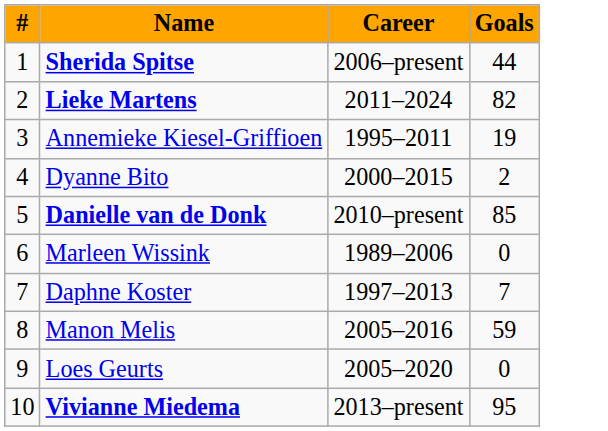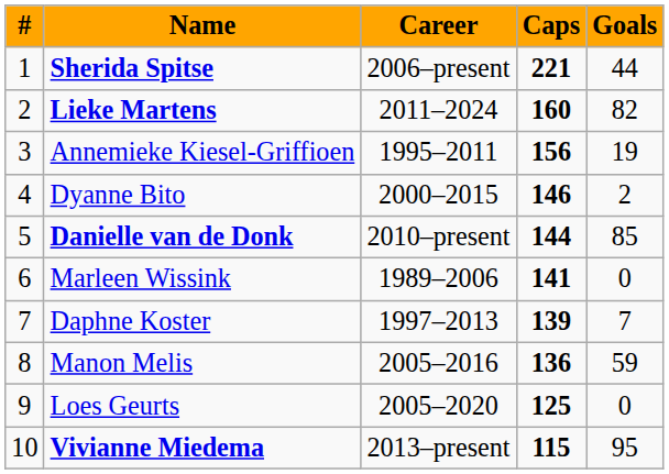+ column: Caps | 221 | 160 | 156 | 146 | 144 | 141 | 139 | 136 | 125 | 115
